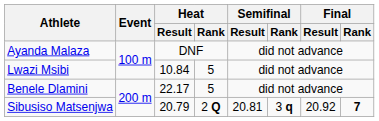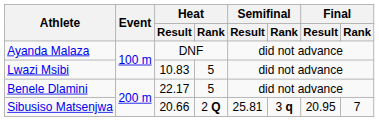Lwazi Msibi | Heat / Result: 10.84 -> 10.83
Sibusiso Matsenjwa | Heat / Result: 20.79 -> 20.66
Sibusiso Matsenjwa | Semifinal / Result: 20.81 -> 25.81
Sibusiso Matsenjwa | Final / Result: 20.92 -> 20.95
Sibusiso Matsenjwa | Final / Rank: bold -> normal
